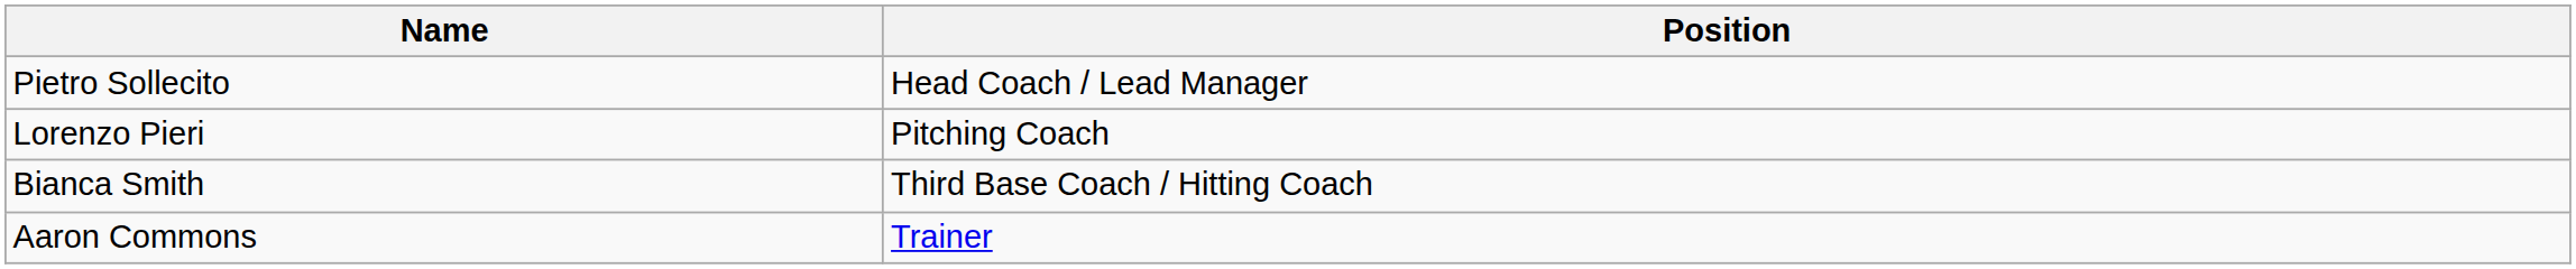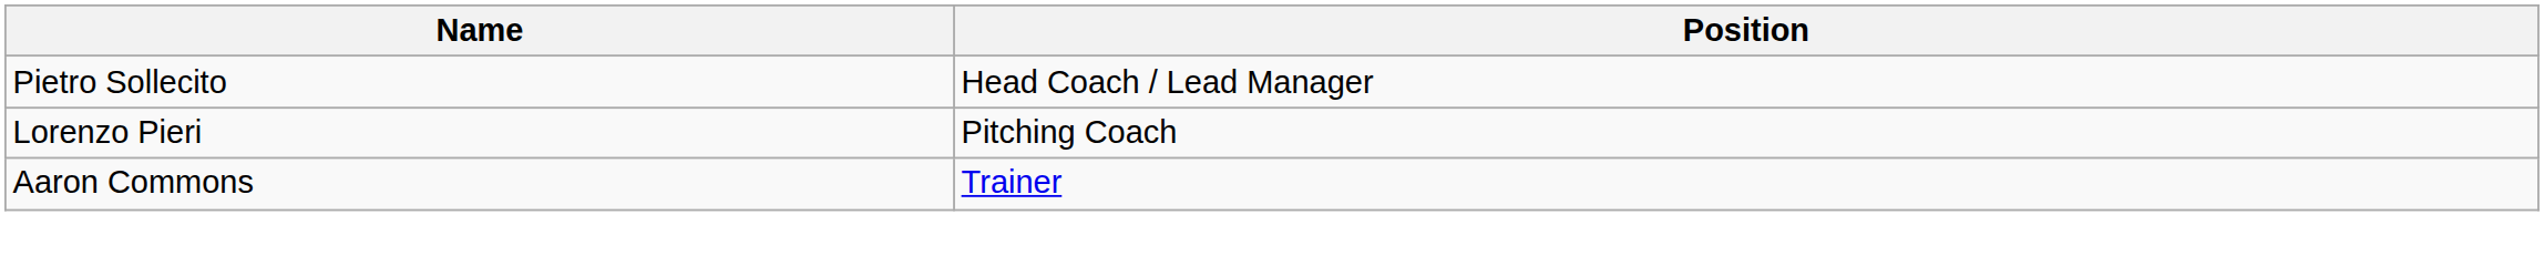- row: Bianca Smith | Third Base Coach / Hitting Coach
